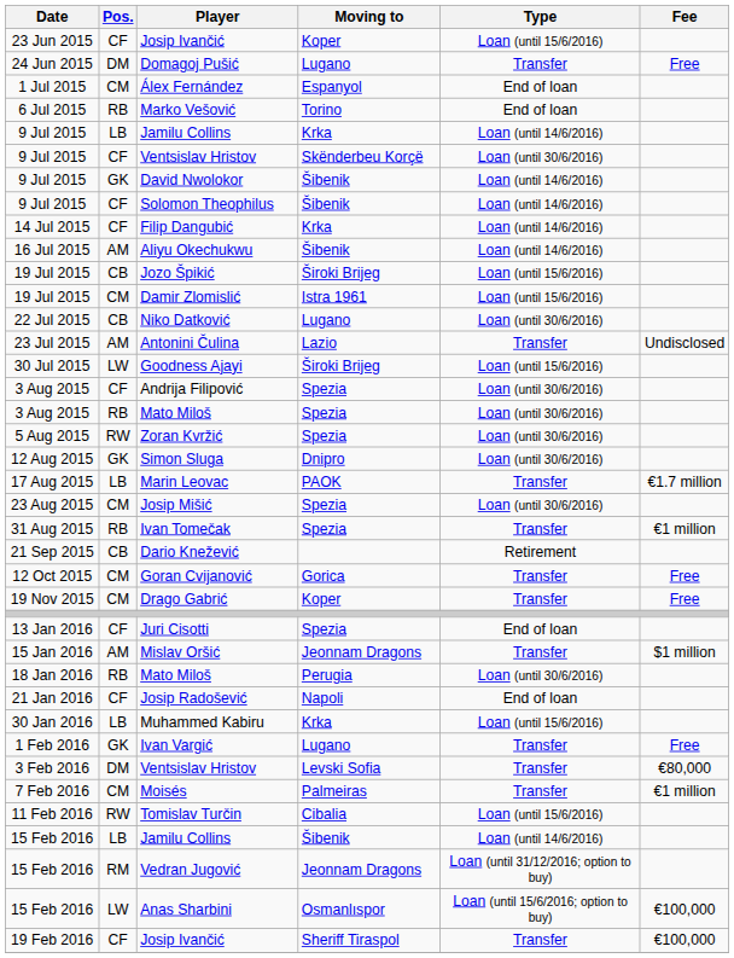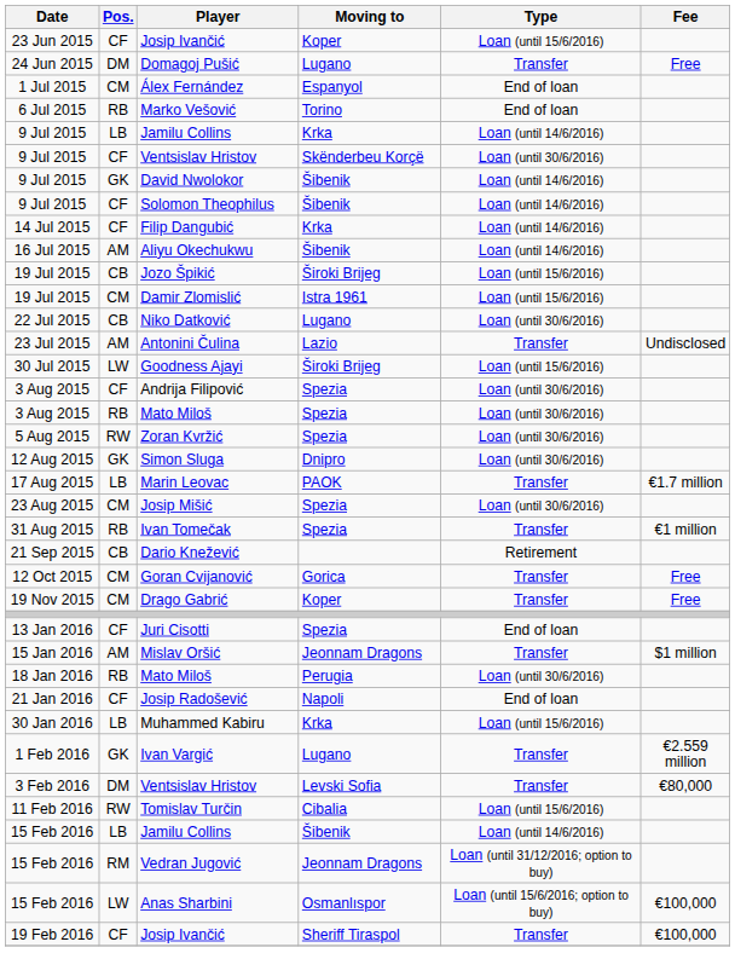Ivan Vargić | Fee: Free -> €2.559 million
- row: 7 Feb 2016 | CM | Moisés | Palmeiras | Transfer | €1 million
